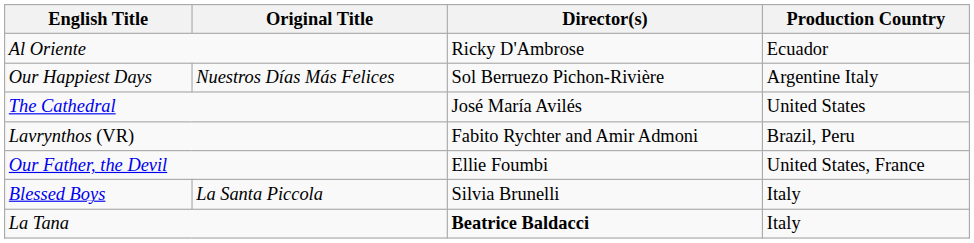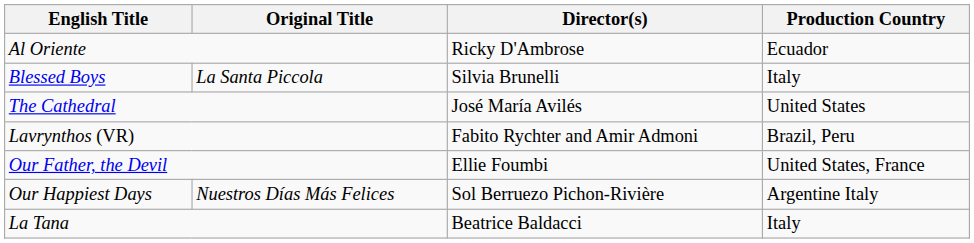rows swapped: Blessed Boys <-> Our Happiest Days
La Tana | Director(s): bold -> normal
